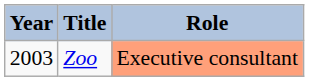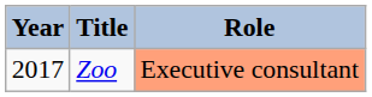Zoo | Year: 2003 -> 2017
